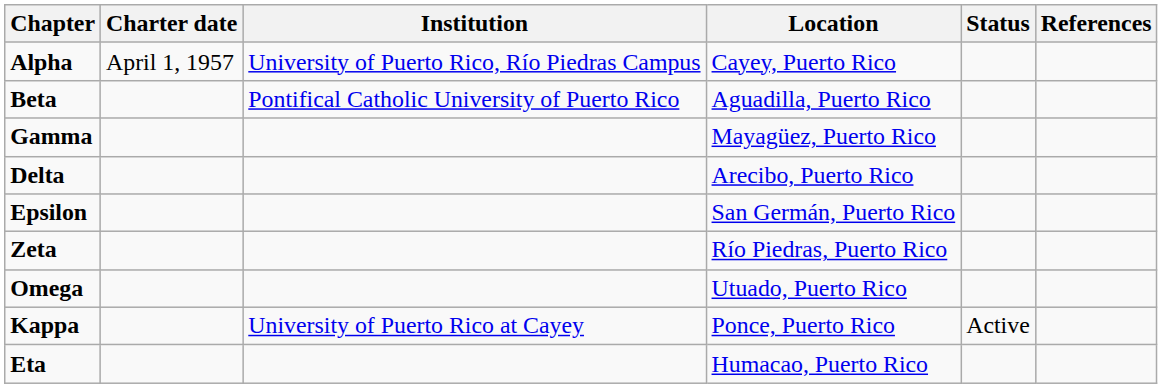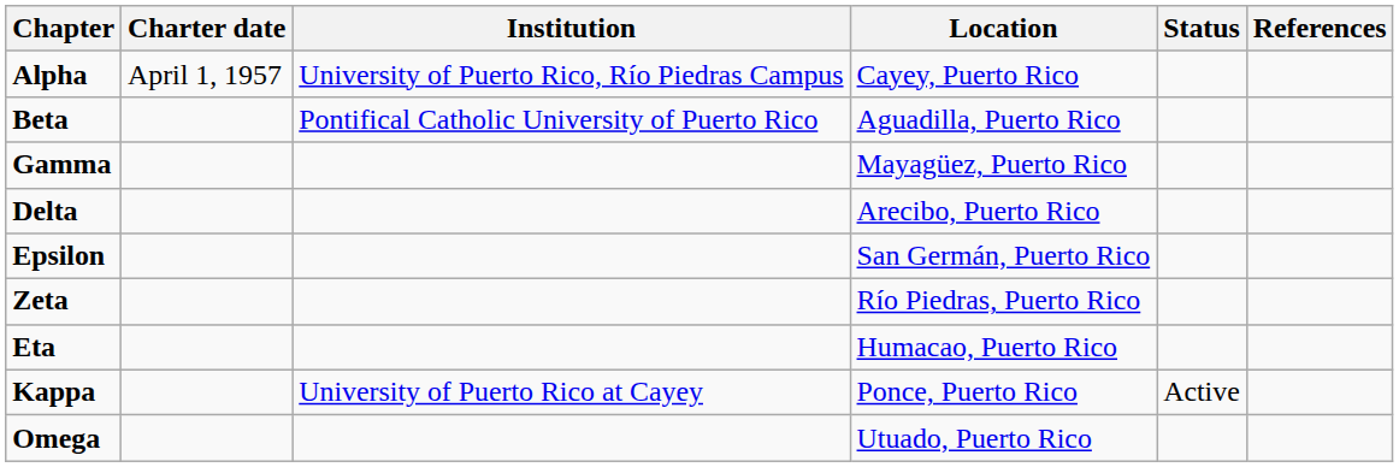rows swapped: Eta <-> Omega
